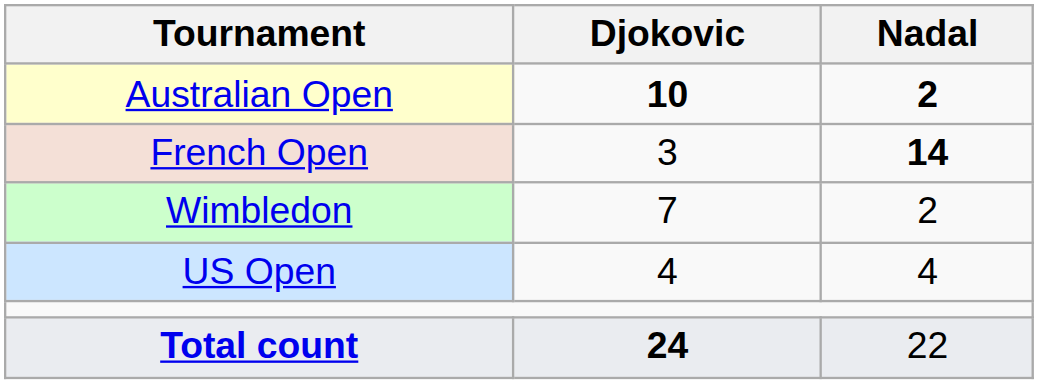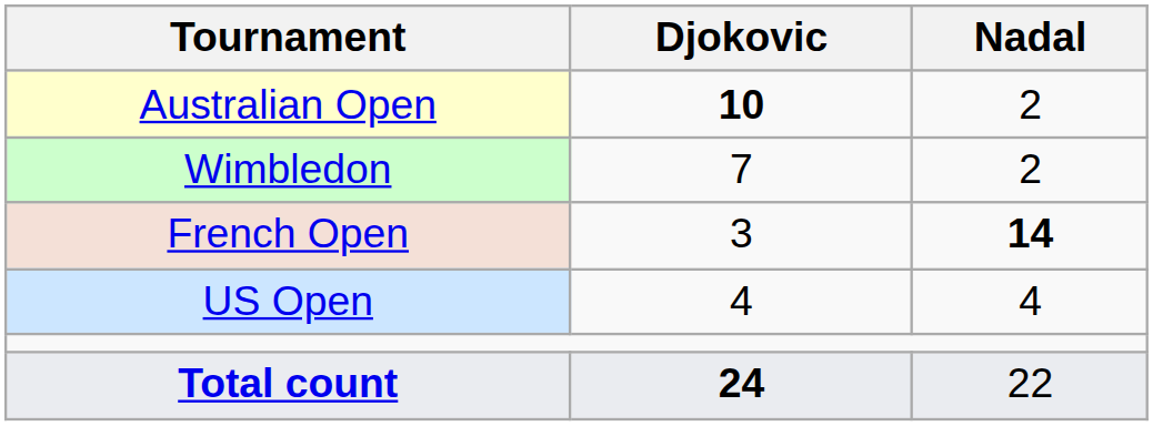Australian Open | Nadal: bold -> normal
rows swapped: French Open <-> Wimbledon
